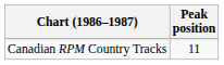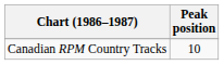Canadian RPM Country Tracks | Peak position: 11 -> 10
